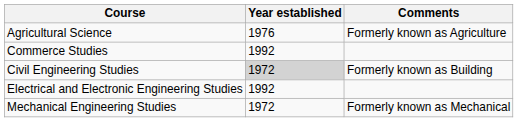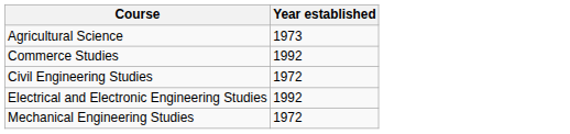- column: Comments | Formerly known as Agriculture | Formerly known as Building | Formerly known as Mechanical
Agricultural Science | Year established: 1976 -> 1973
Civil Engineering Studies | Year established: lightgrey background -> no background
